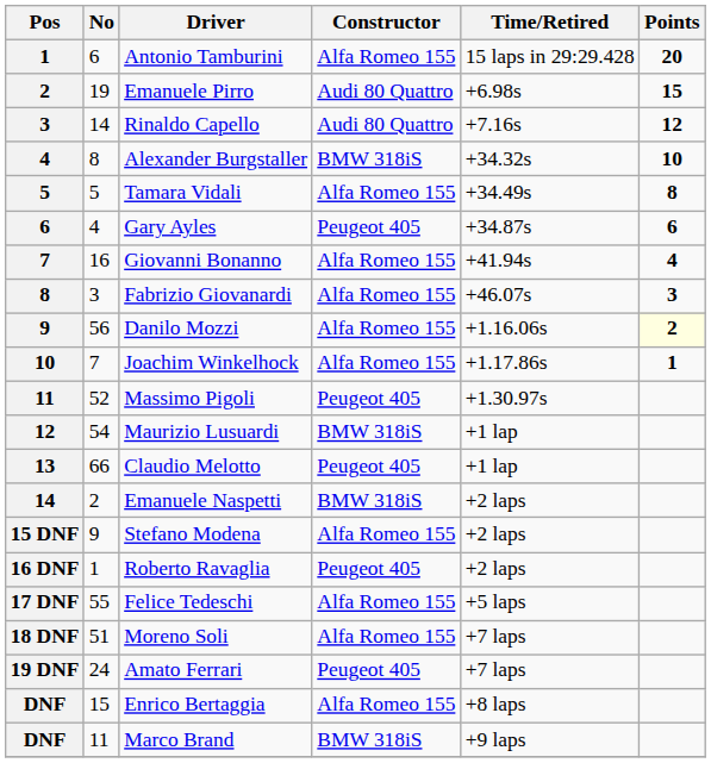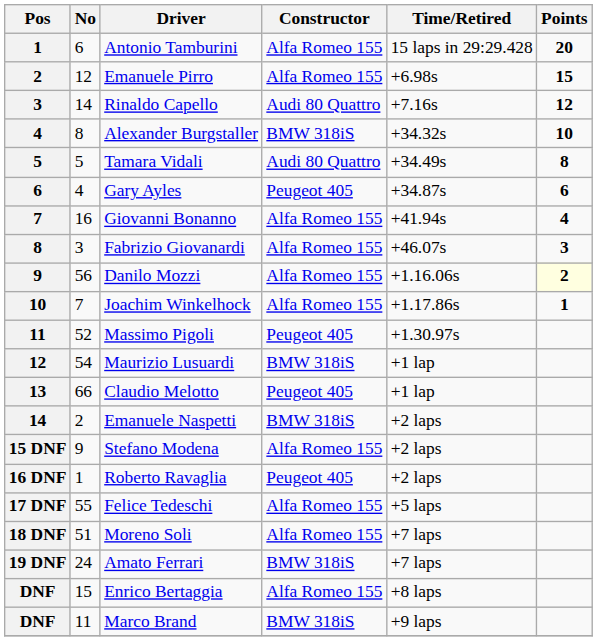Emanuele Pirro | No: 19 -> 12
Emanuele Pirro | Constructor: Audi 80 Quattro -> Alfa Romeo 155
Tamara Vidali | Constructor: Alfa Romeo 155 -> Audi 80 Quattro
Amato Ferrari | Constructor: Peugeot 405 -> BMW 318iS
